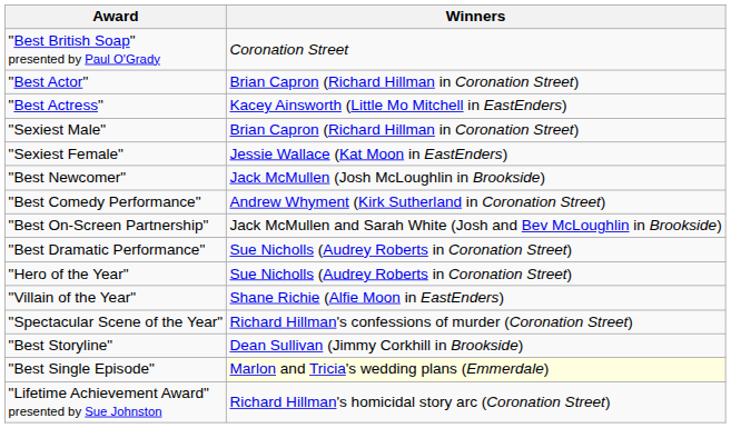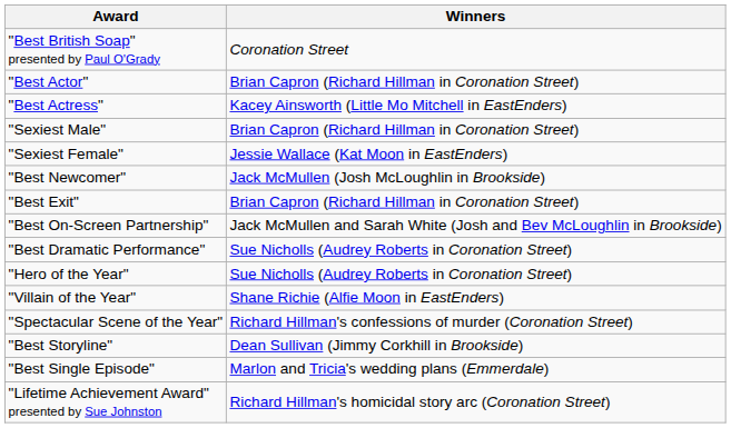+ row: "Best Exit" | Brian Capron (Richard Hillman in Coronation Street)
- row: "Best Comedy Performance" | Andrew Whyment (Kirk Sutherland in Coronation Street)
"Best Single Episode" | Winners: lightyellow background -> no background
